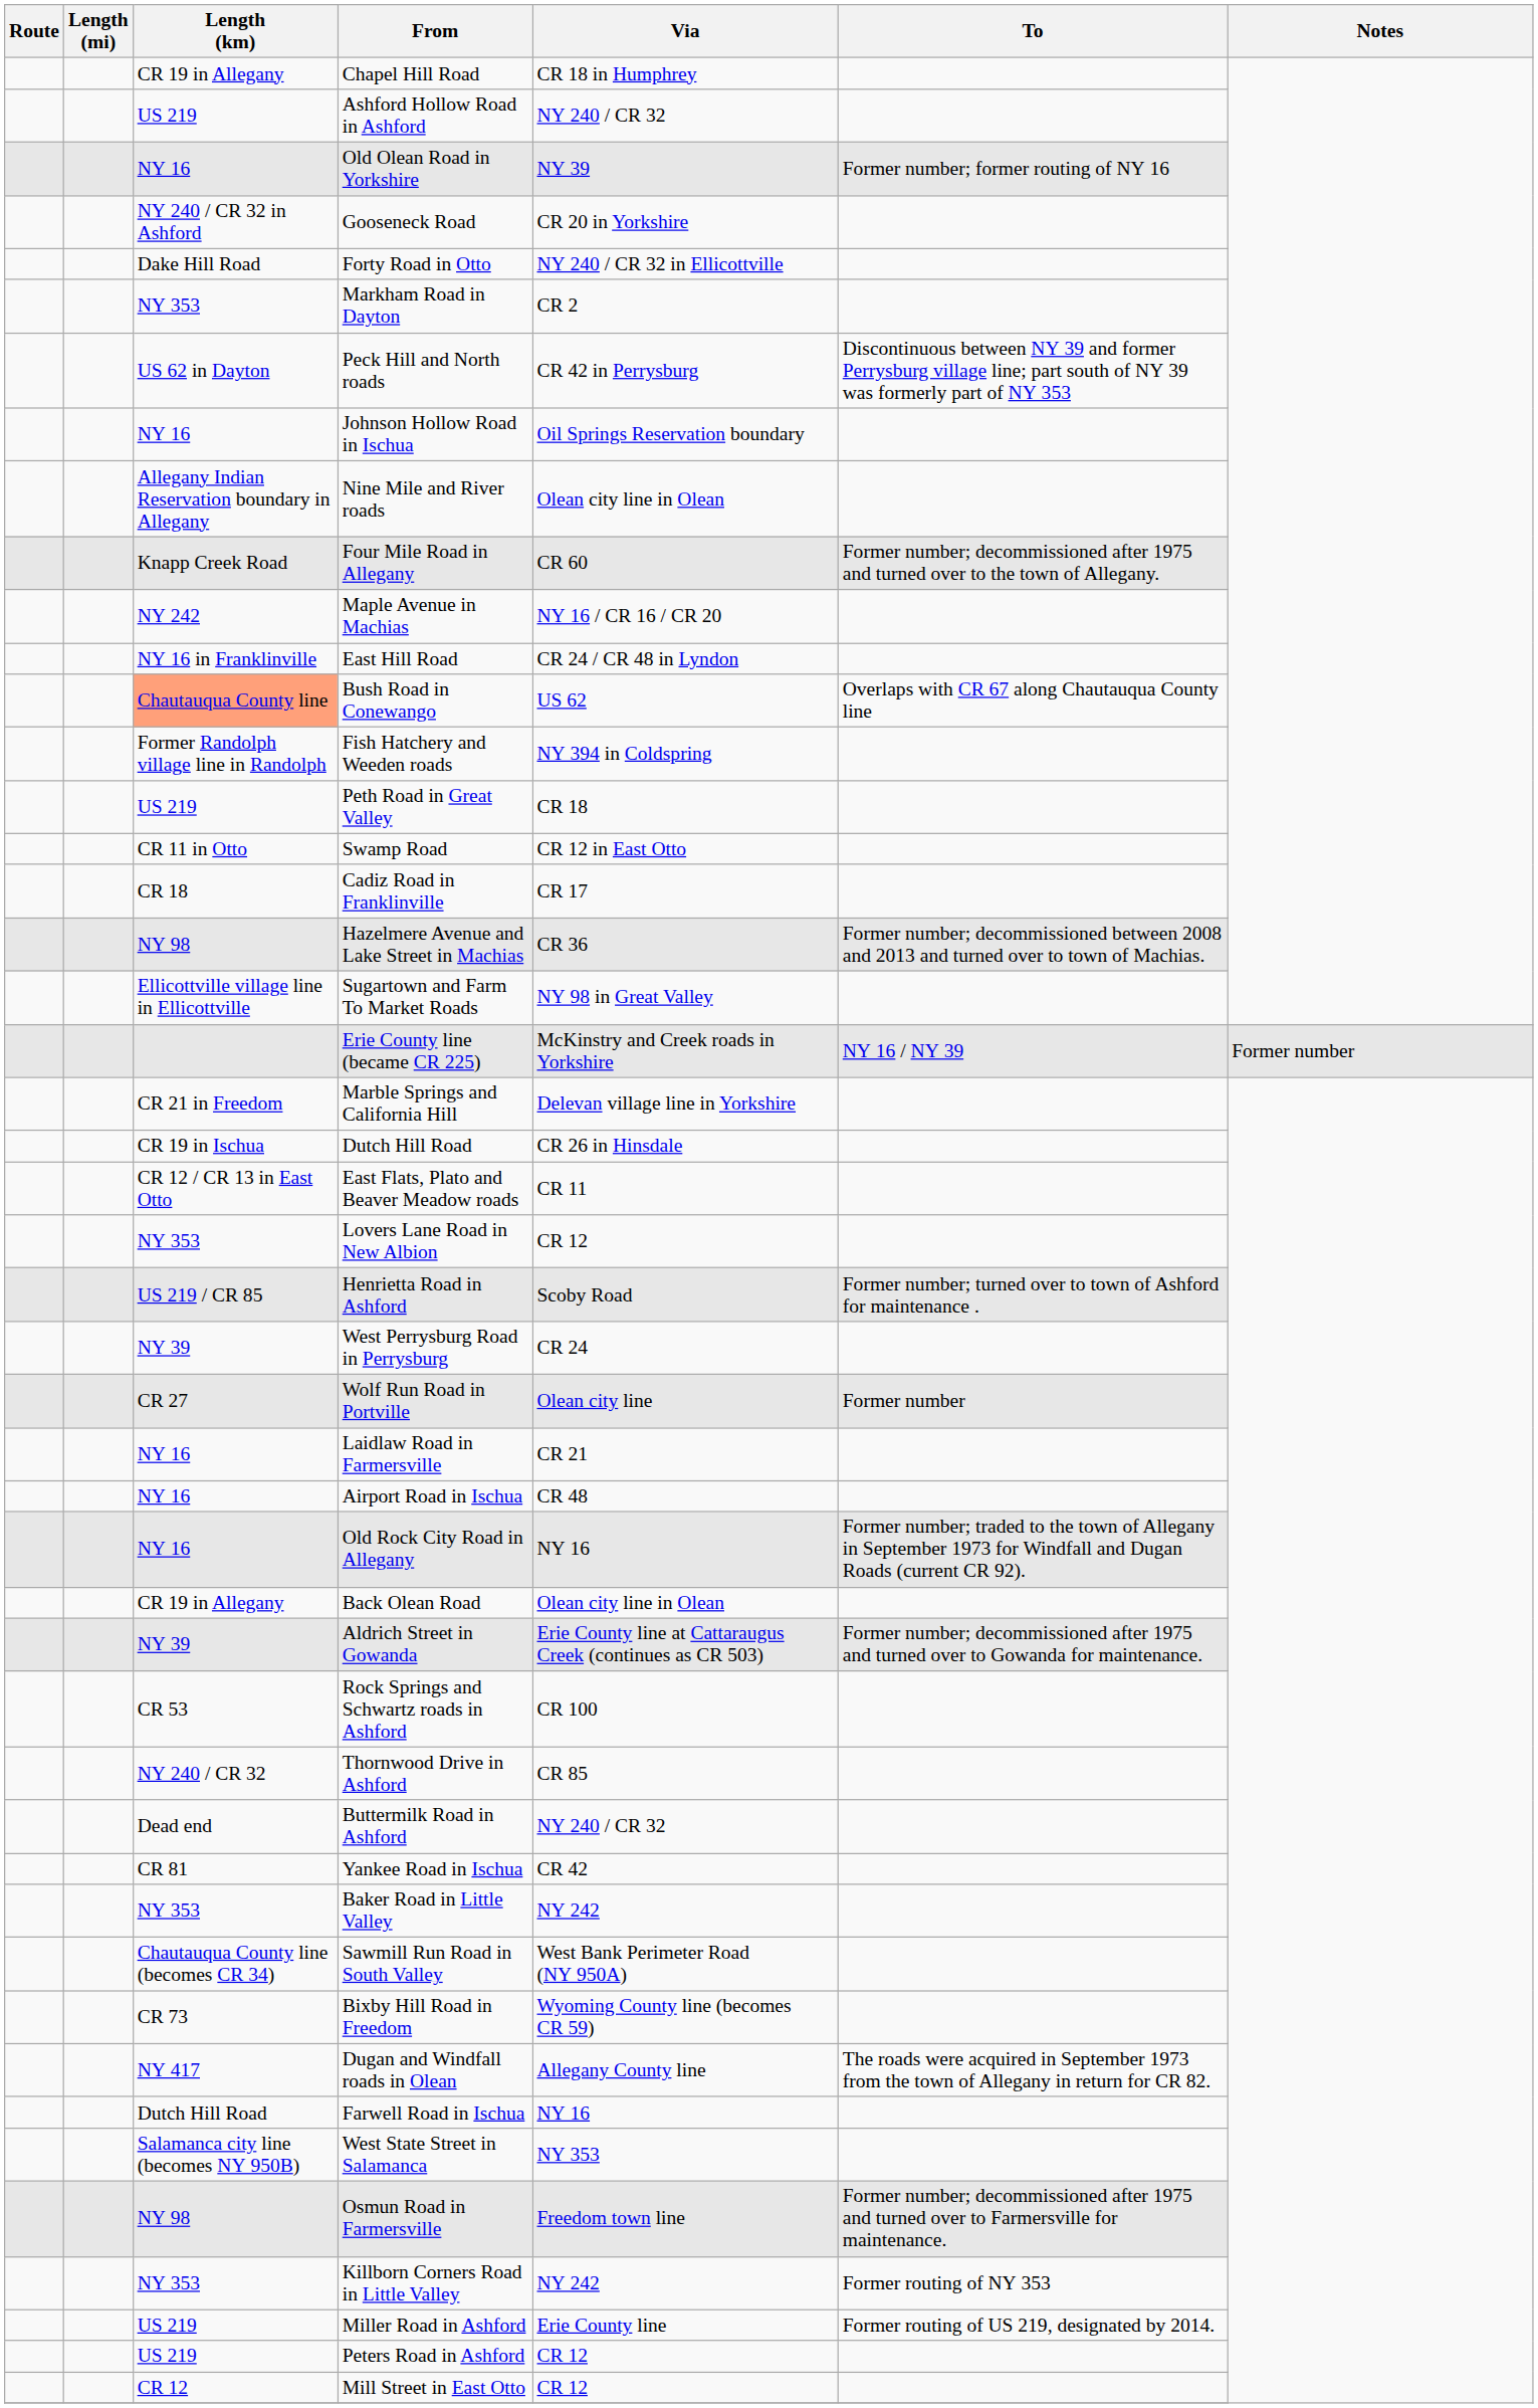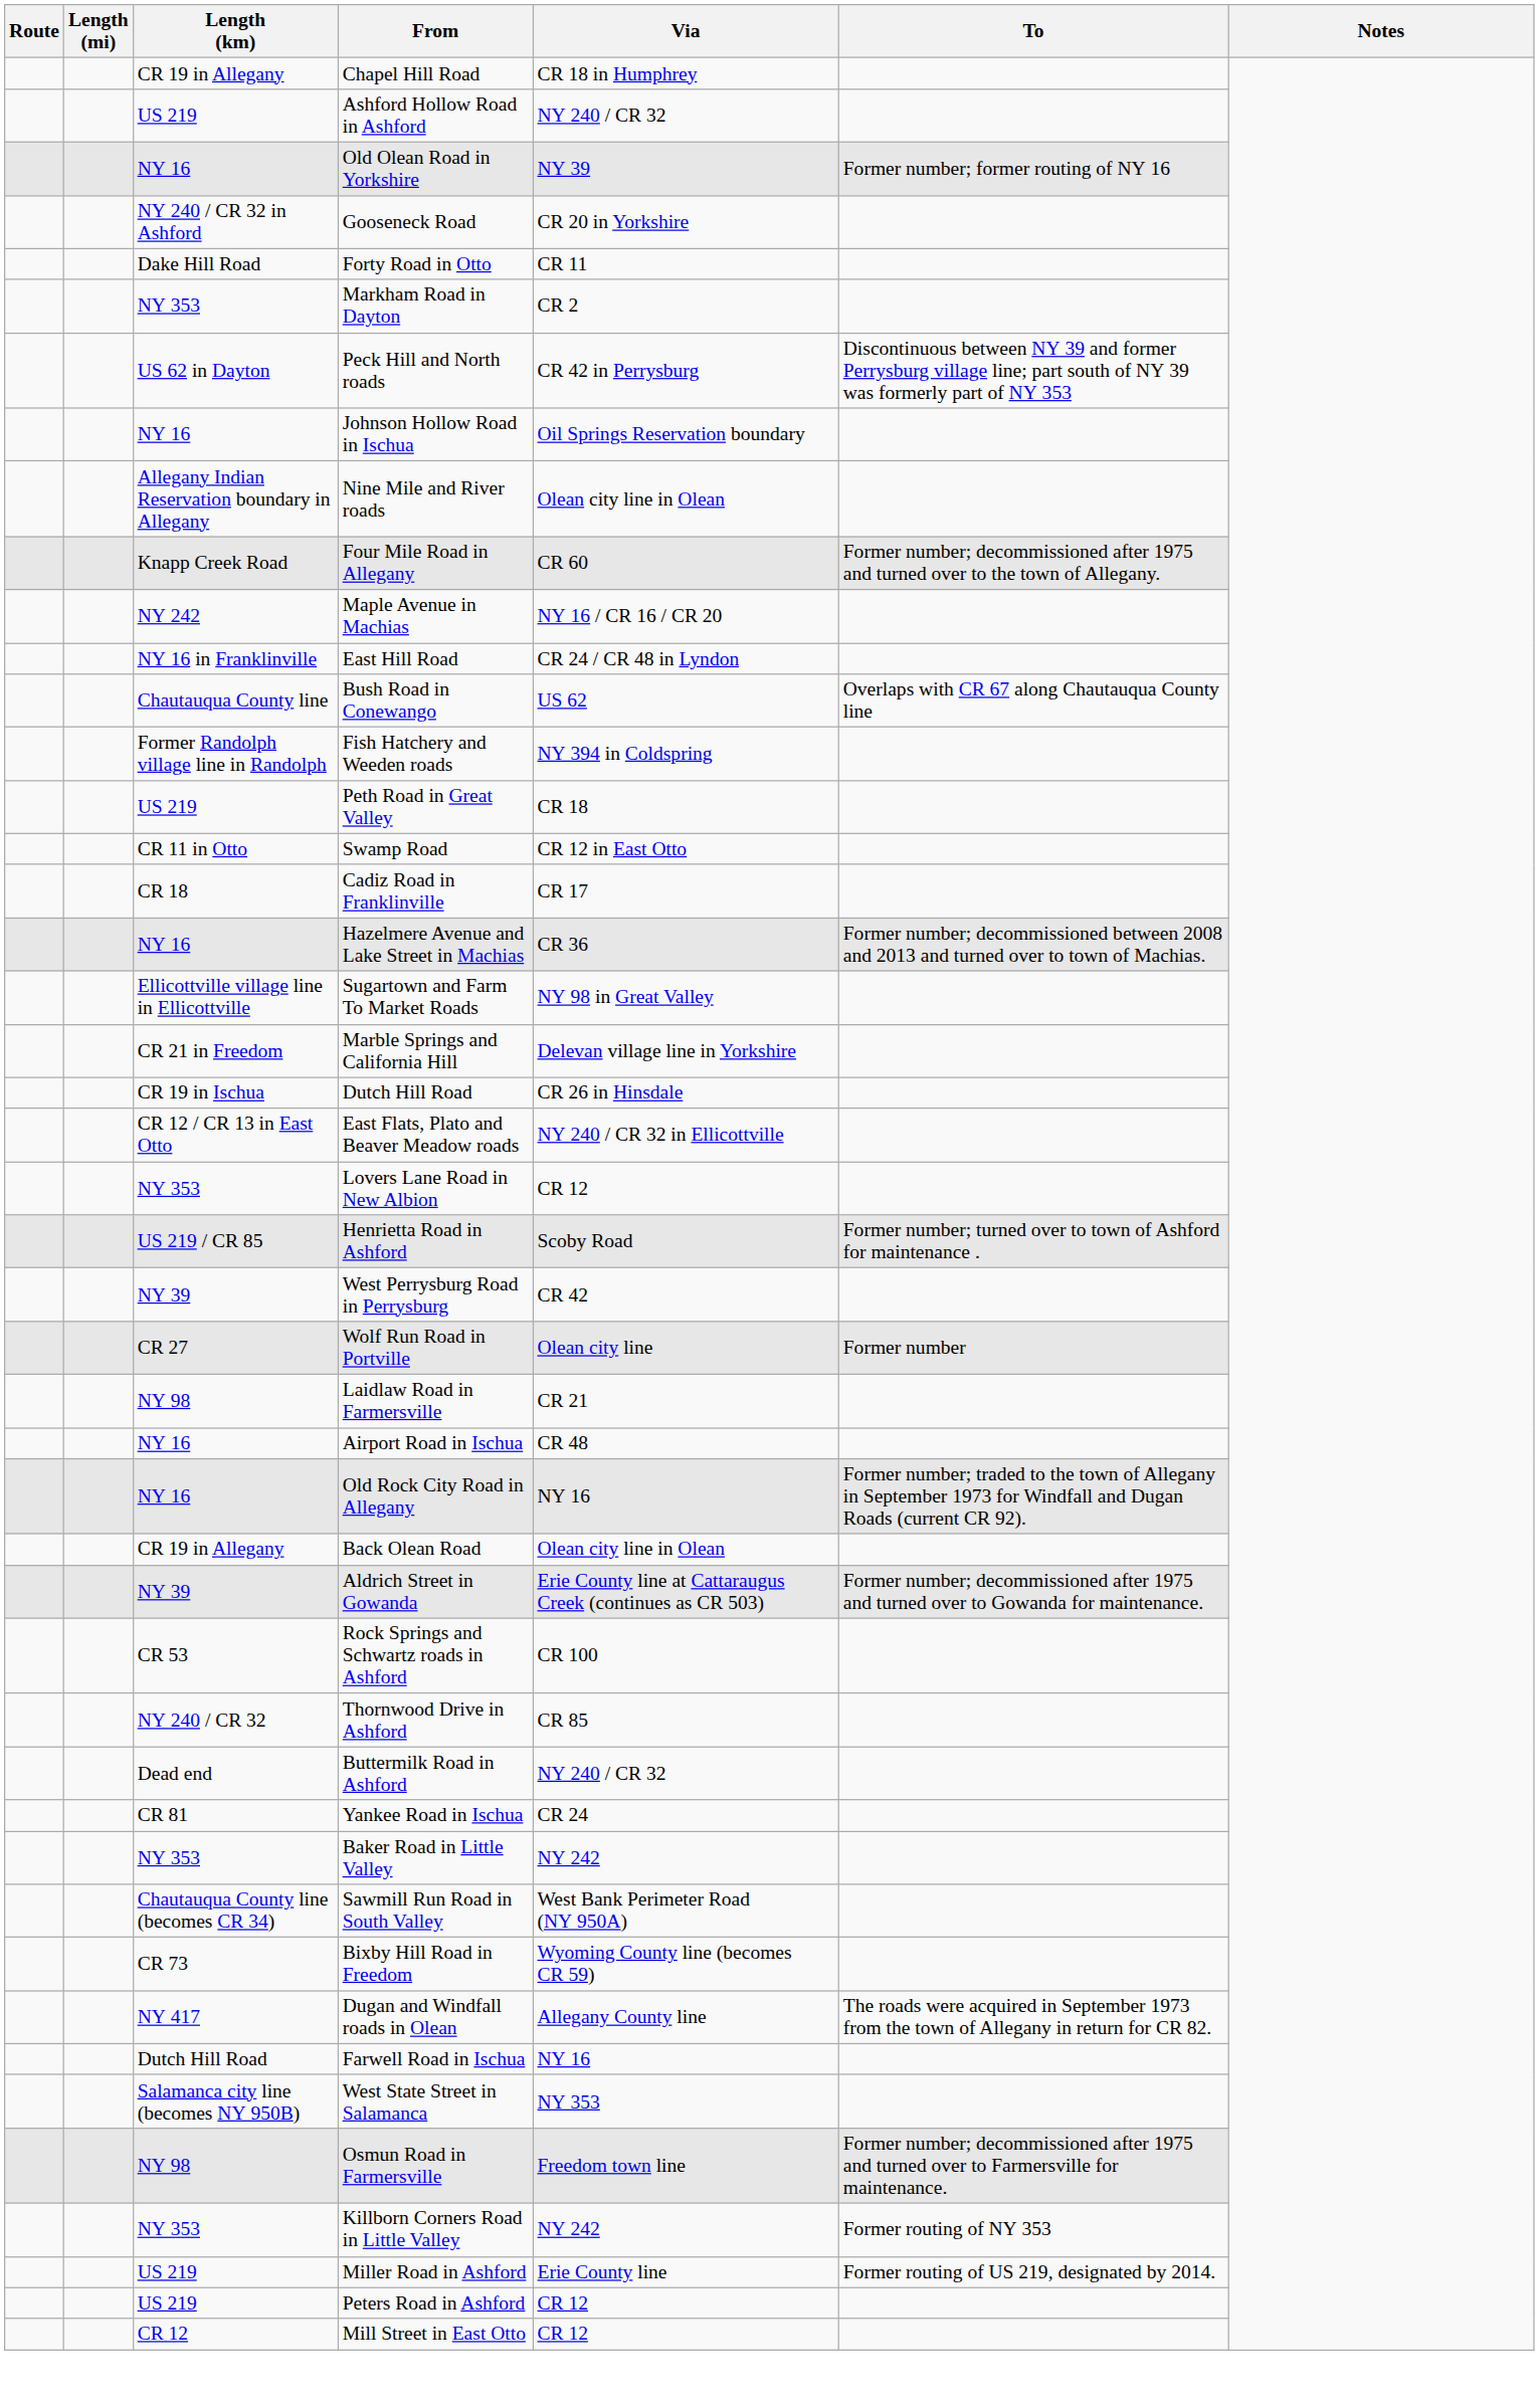Forty Road in Otto | Via: NY 240 / CR 32 in Ellicottville -> CR 11
Bush Road in Conewango | Length (km): lightsalmon background -> no background
Hazelmere Avenue and Lake Street in Machias | Length (km): NY 98 -> NY 16
- row: Erie County line (became CR 225) | McKinstry and Creek roads in Yorkshire | NY 16 / NY 39 | Former number
East Flats, Plato and Beaver Meadow roads | Via: CR 11 -> NY 240 / CR 32 in Ellicottville
West Perrysburg Road in Perrysburg | Via: CR 24 -> CR 42
Laidlaw Road in Farmersville | Length (km): NY 16 -> NY 98
Yankee Road in Ischua | Via: CR 42 -> CR 24
